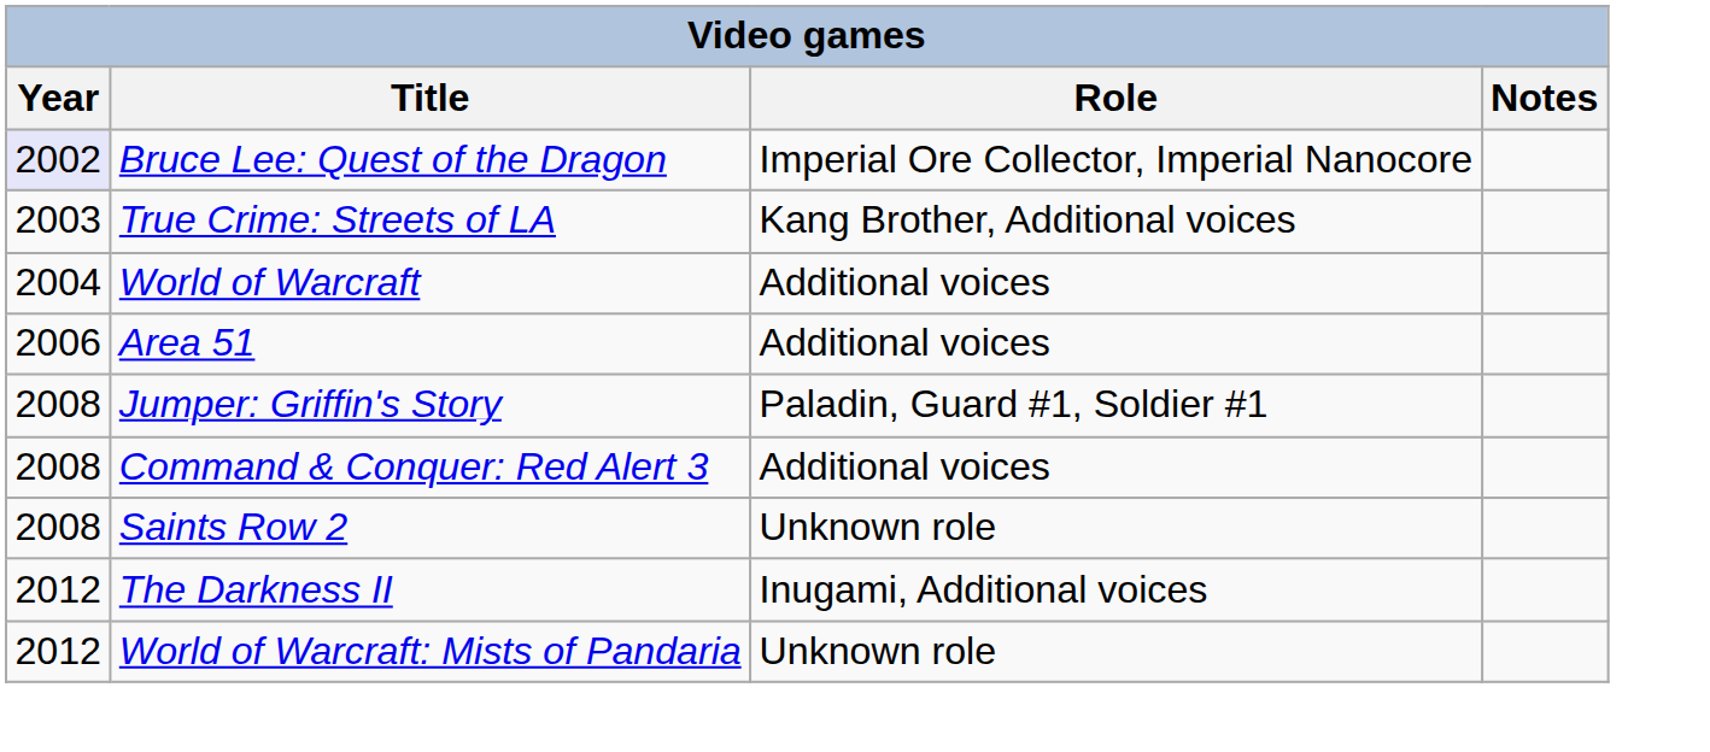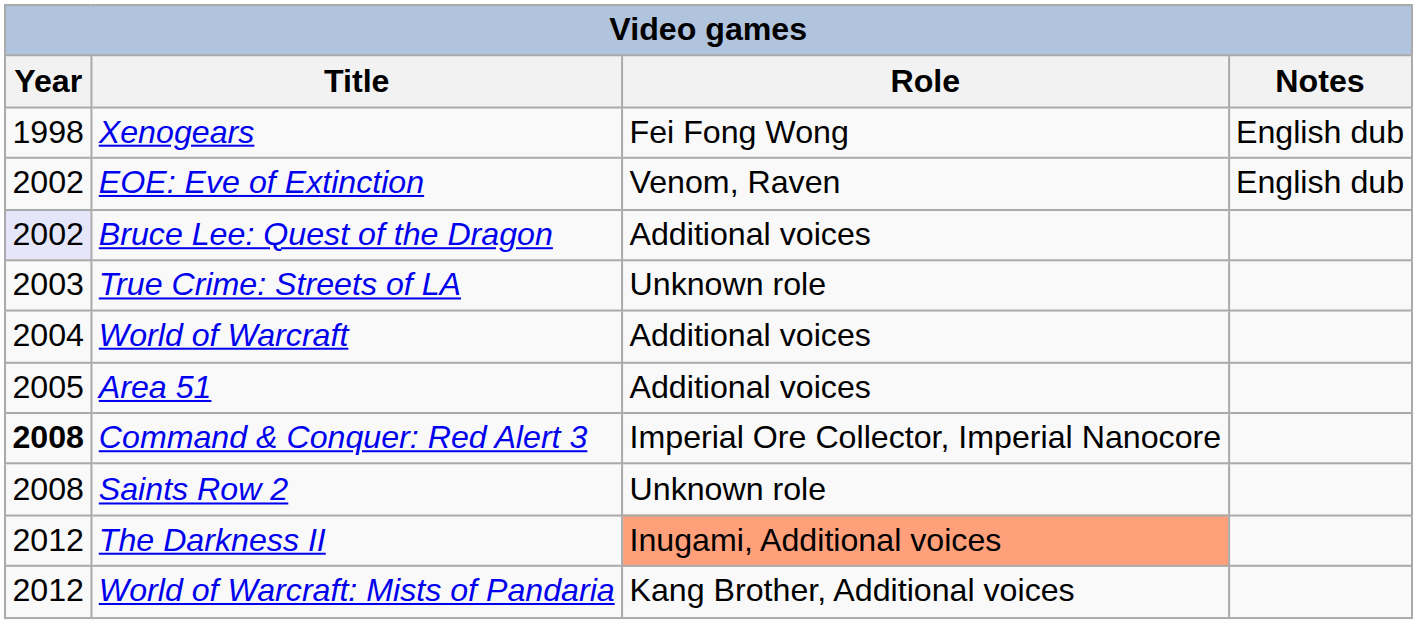+ row: 1998 | Xenogears | Fei Fong Wong | English dub
+ row: 2002 | EOE: Eve of Extinction | Venom, Raven | English dub
Bruce Lee: Quest of the Dragon | Role: Imperial Ore Collector, Imperial Nanocore -> Additional voices
True Crime: Streets of LA | Role: Kang Brother, Additional voices -> Unknown role
Area 51 | Year: 2006 -> 2005
- row: 2008 | Jumper: Griffin's Story | Paladin, Guard #1, Soldier #1
Command & Conquer: Red Alert 3 | Year: normal -> bold
Command & Conquer: Red Alert 3 | Role: Additional voices -> Imperial Ore Collector, Imperial Nanocore
The Darkness II | Role: no background -> lightsalmon background
World of Warcraft: Mists of Pandaria | Role: Unknown role -> Kang Brother, Additional voices
